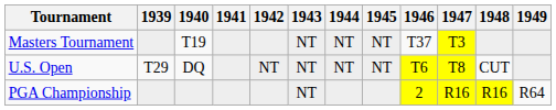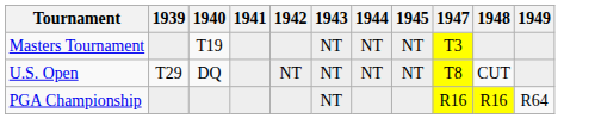- column: 1946 | T37 | T6 | 2
